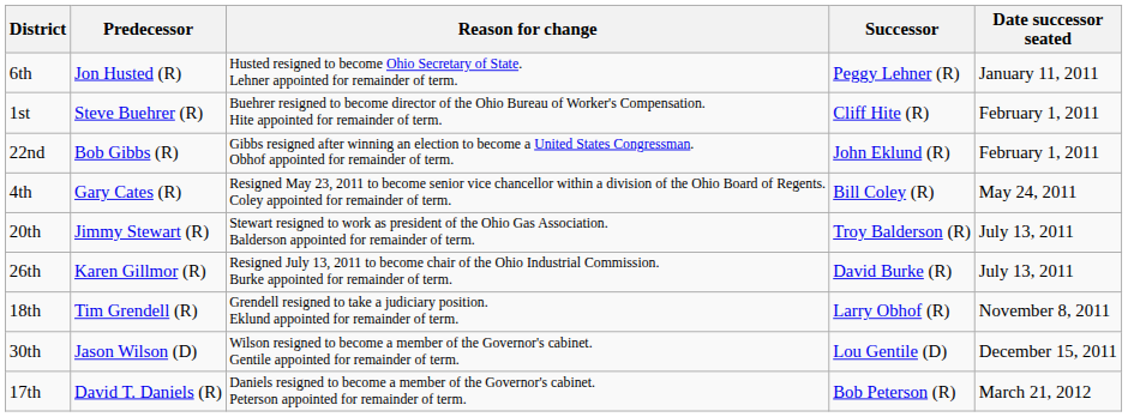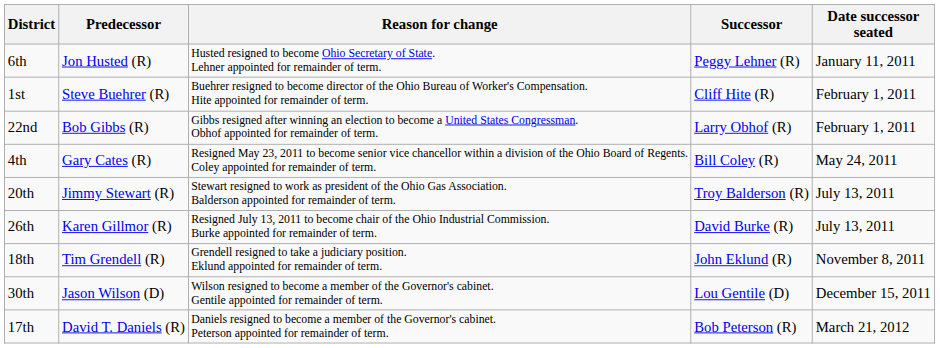22nd | Successor: John Eklund (R) -> Larry Obhof (R)
18th | Successor: Larry Obhof (R) -> John Eklund (R)
